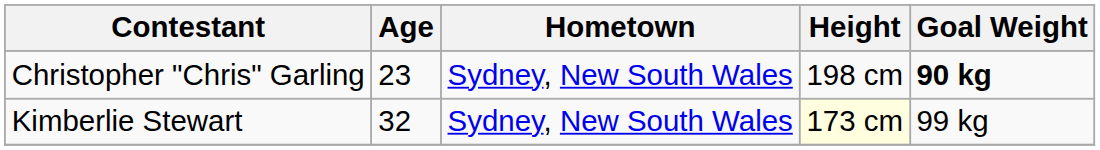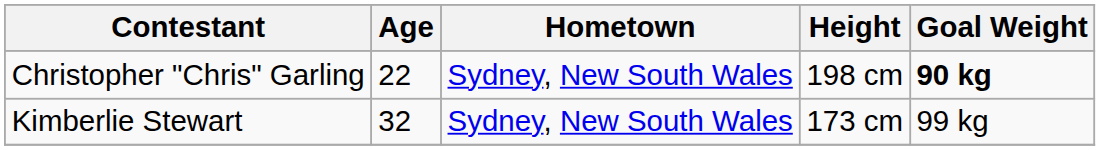Christopher "Chris" Garling | Age: 23 -> 22
Kimberlie Stewart | Height: lightyellow background -> no background
